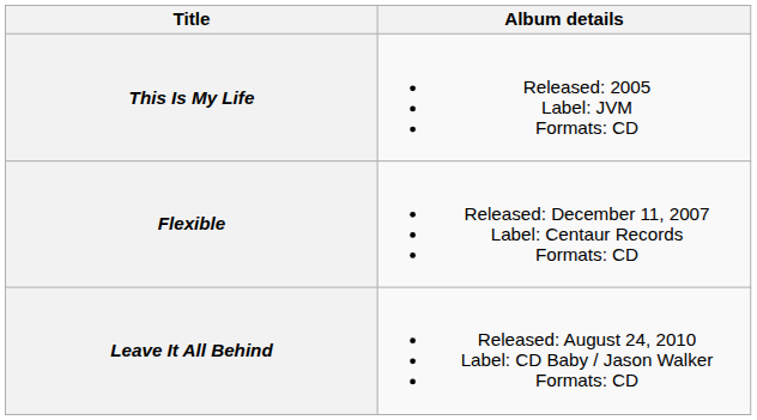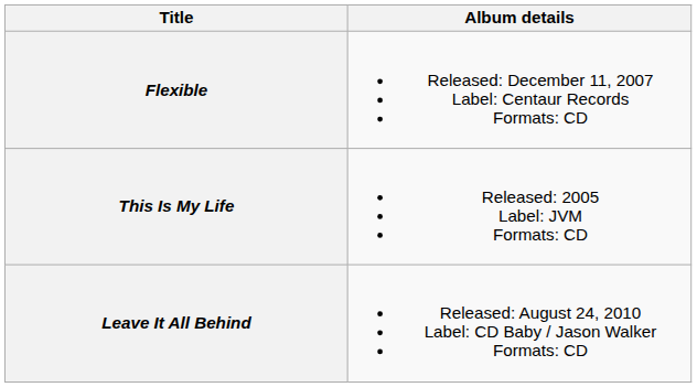rows swapped: This Is My Life <-> Flexible
